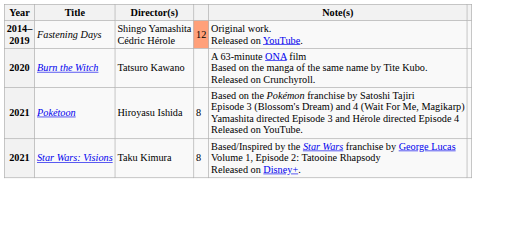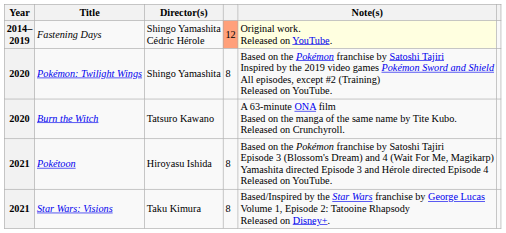Fastening Days | Note(s): no background -> lightyellow background
+ row: 2020 | Pokémon: Twilight Wings | Shingo Yamashita | 8 | Based on the Pokémon franchise by Satoshi Tajiri Inspired by the 2019 video games Pokémon Sword and Shield All episodes, except #2 (Training) Released on YouTube.
